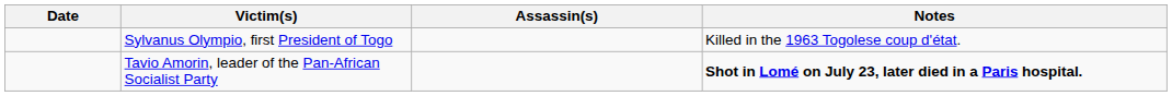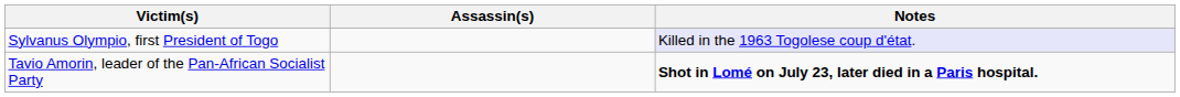- column: Date
Sylvanus Olympio, first President of Togo | Notes: no background -> lavender background
